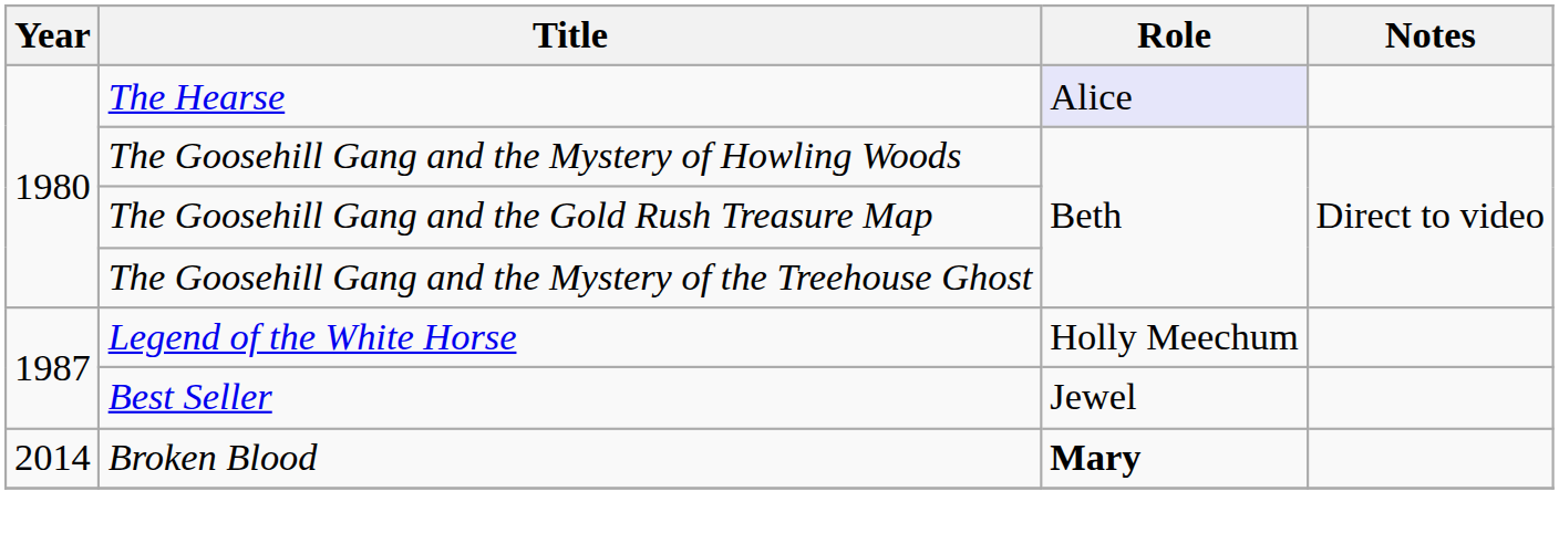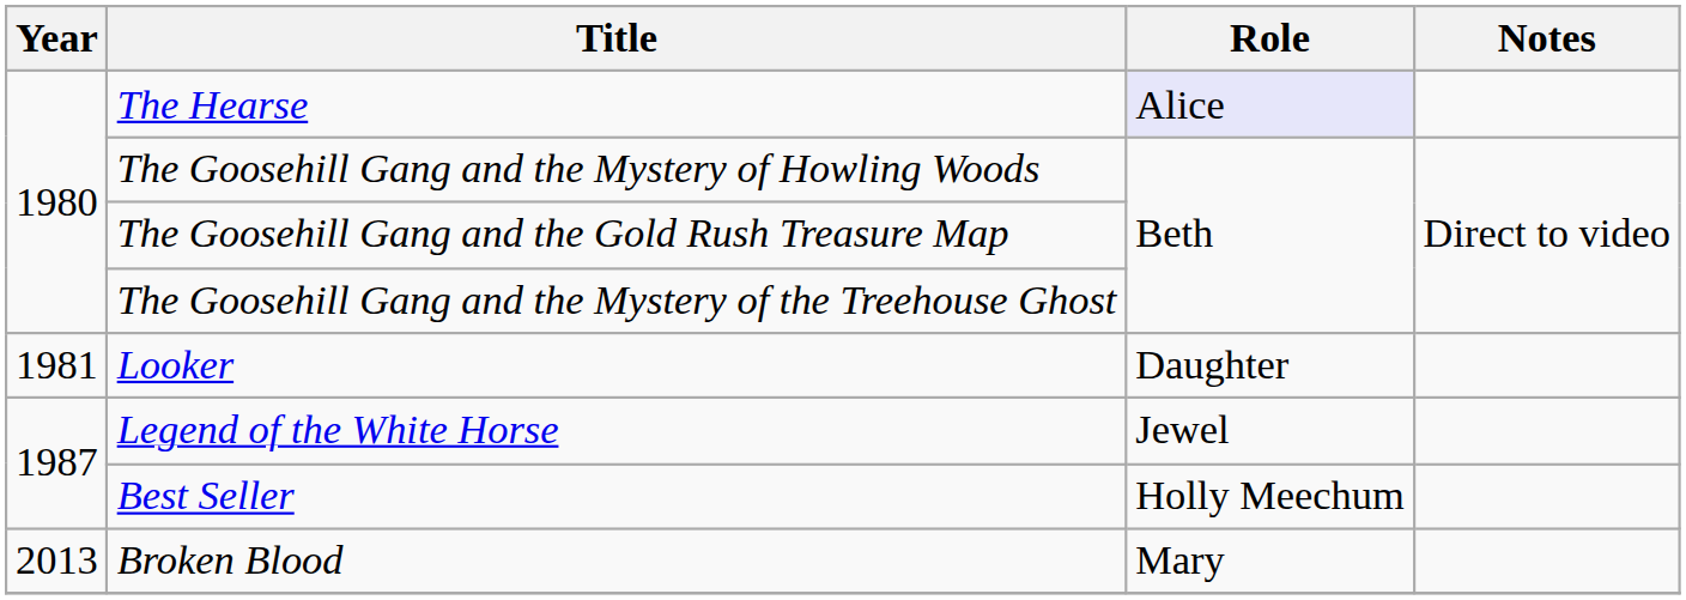+ row: 1981 | Looker | Daughter
Legend of the White Horse | Role: Holly Meechum -> Jewel
Best Seller | Role: Jewel -> Holly Meechum
Broken Blood | Year: 2014 -> 2013
Broken Blood | Role: bold -> normal
